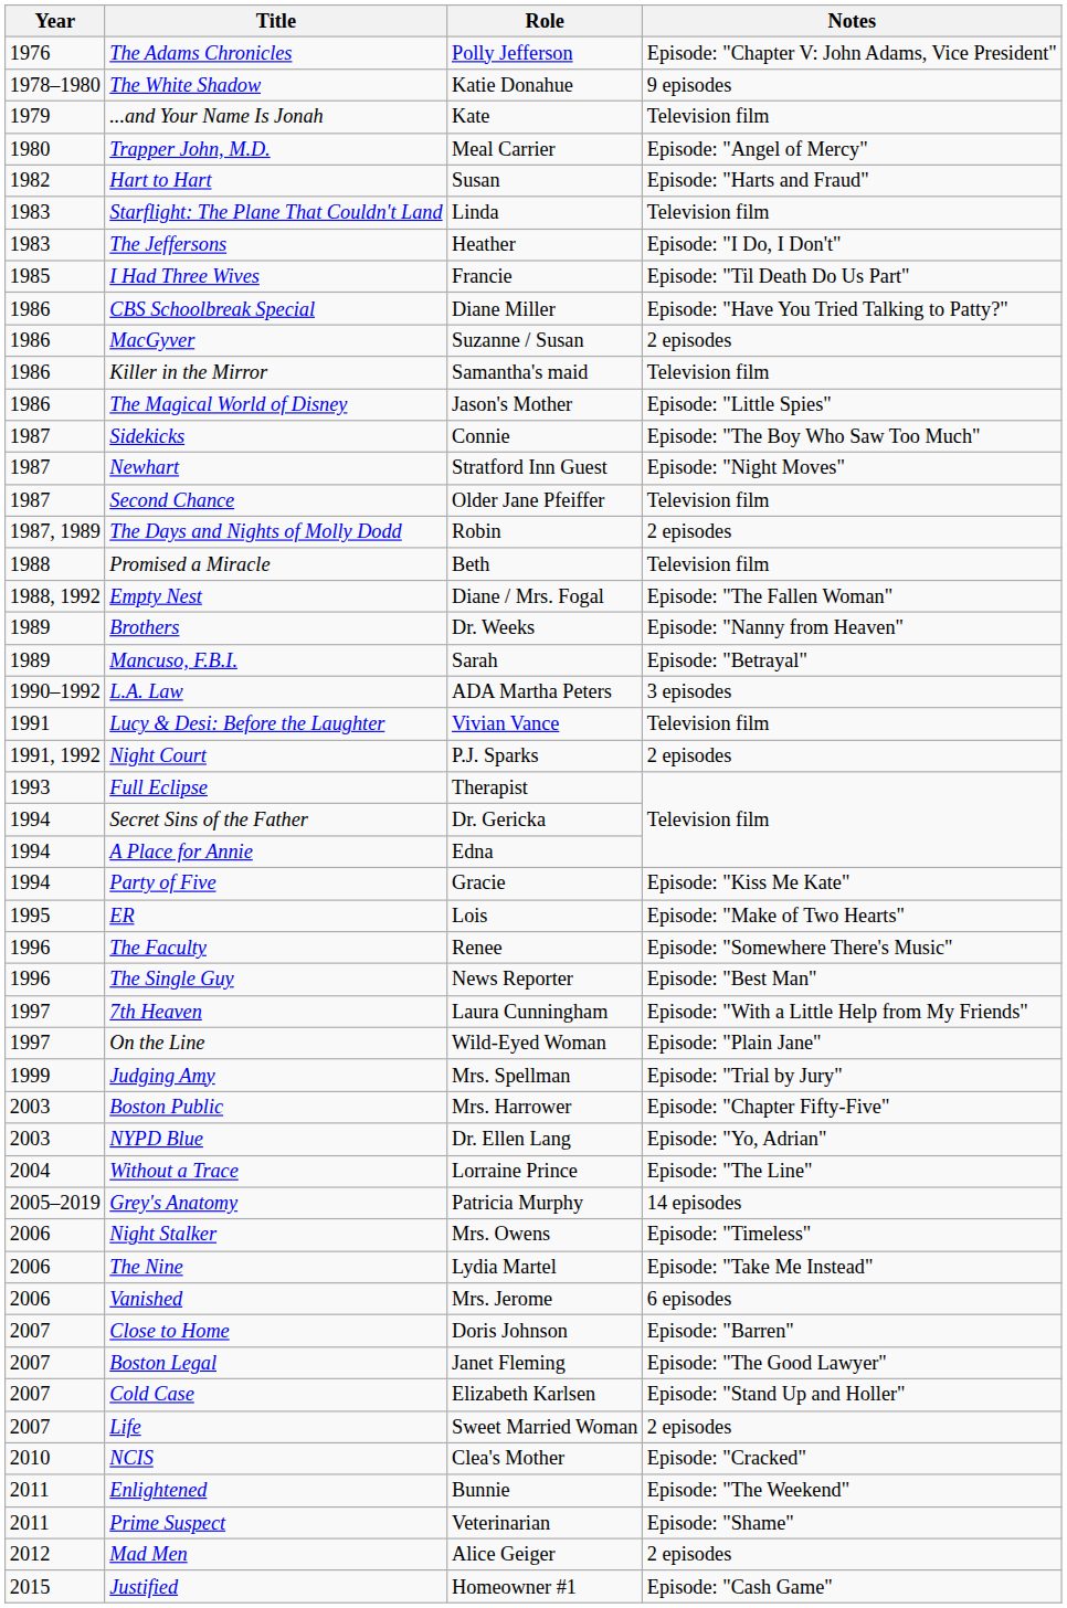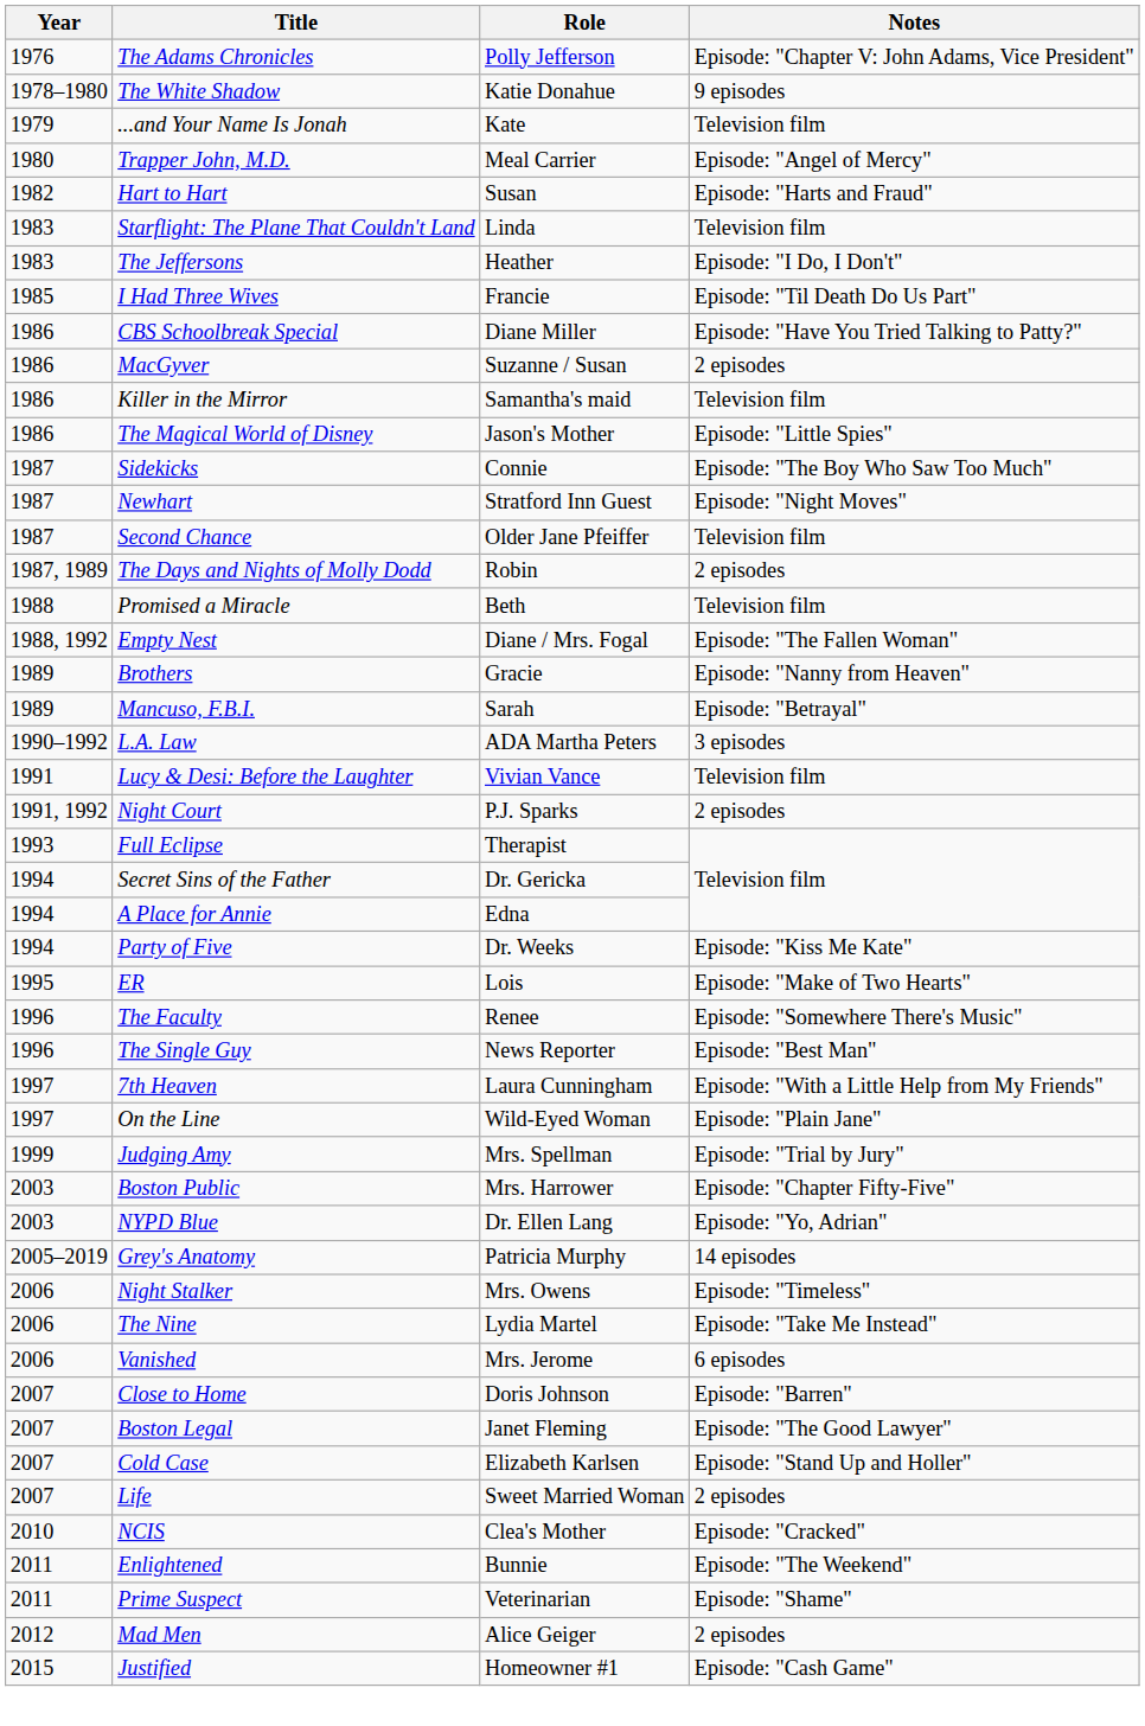Brothers | Role: Dr. Weeks -> Gracie
Party of Five | Role: Gracie -> Dr. Weeks
- row: 2004 | Without a Trace | Lorraine Prince | Episode: "The Line"
